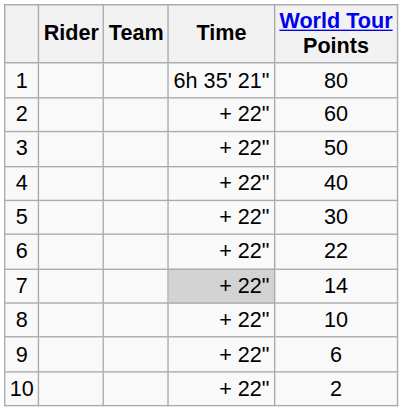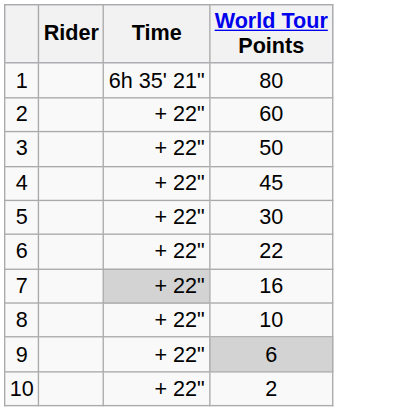- column: Team
4 | World Tour Points: 40 -> 45
7 | World Tour Points: 14 -> 16
9 | World Tour Points: no background -> lightgrey background
